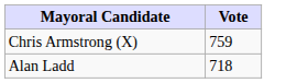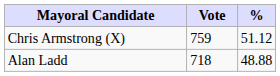+ column: % | 51.12 | 48.88
